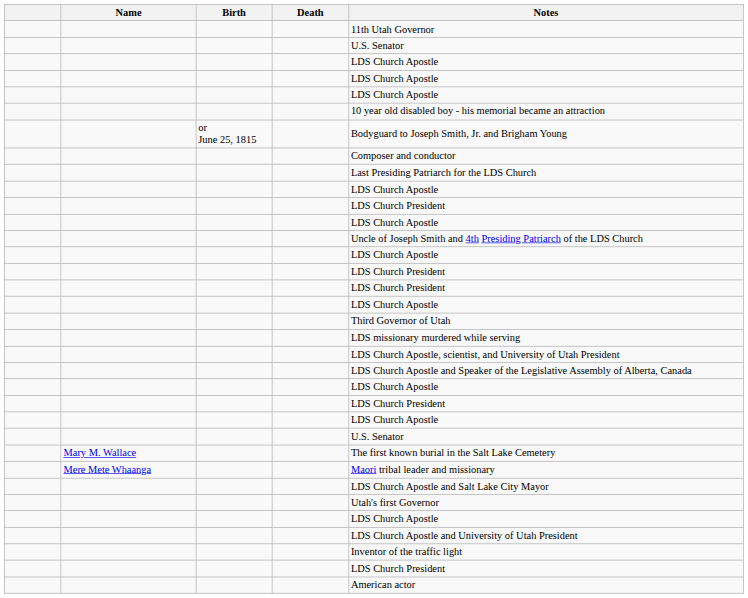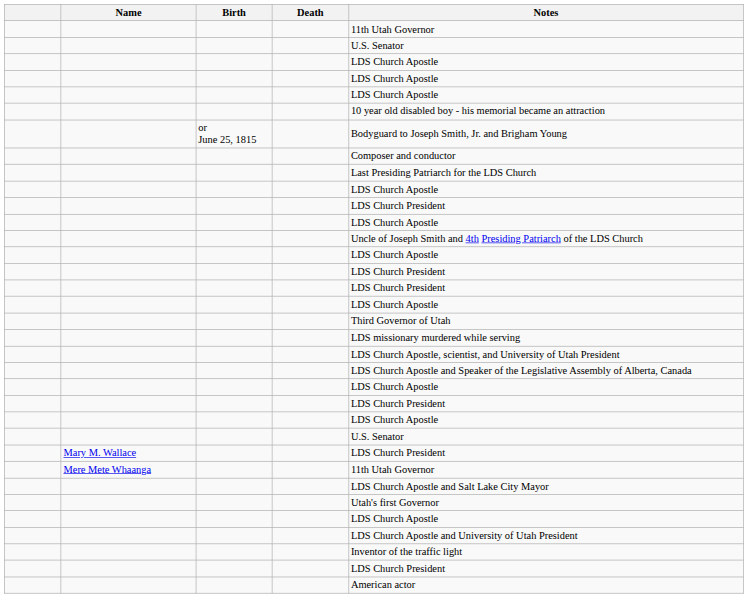Mary M. Wallace | Notes: The first known burial in the Salt Lake Cemetery -> LDS Church President
Mere Mete Whaanga | Notes: Maori tribal leader and missionary -> 11th Utah Governor
